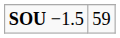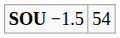SOU −1.5 | column 2: 59 -> 54
